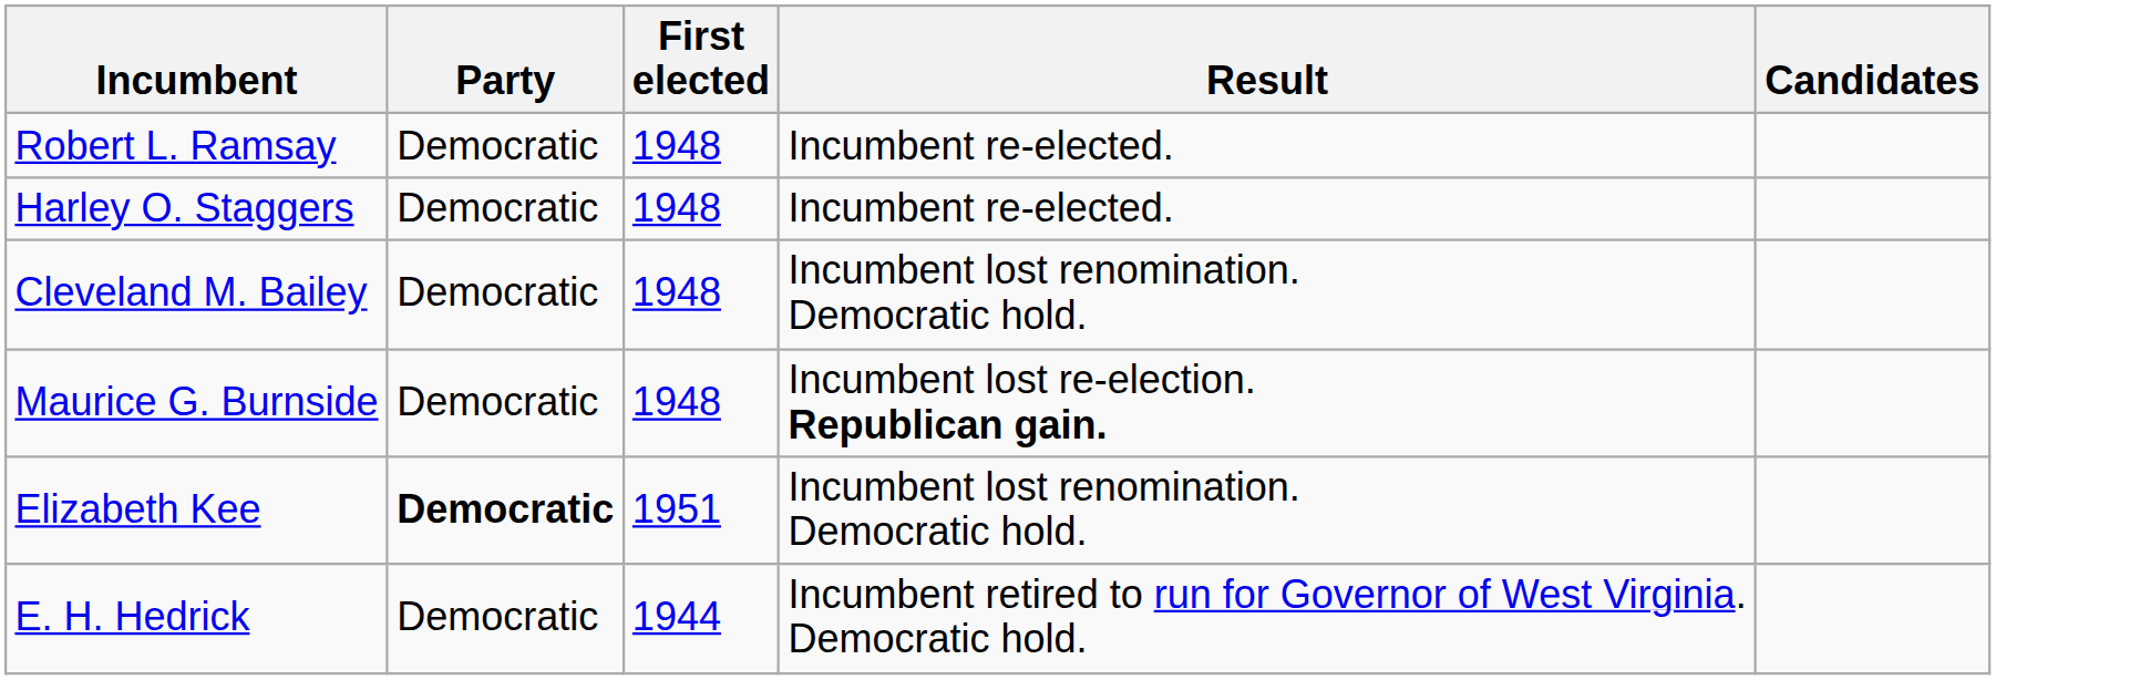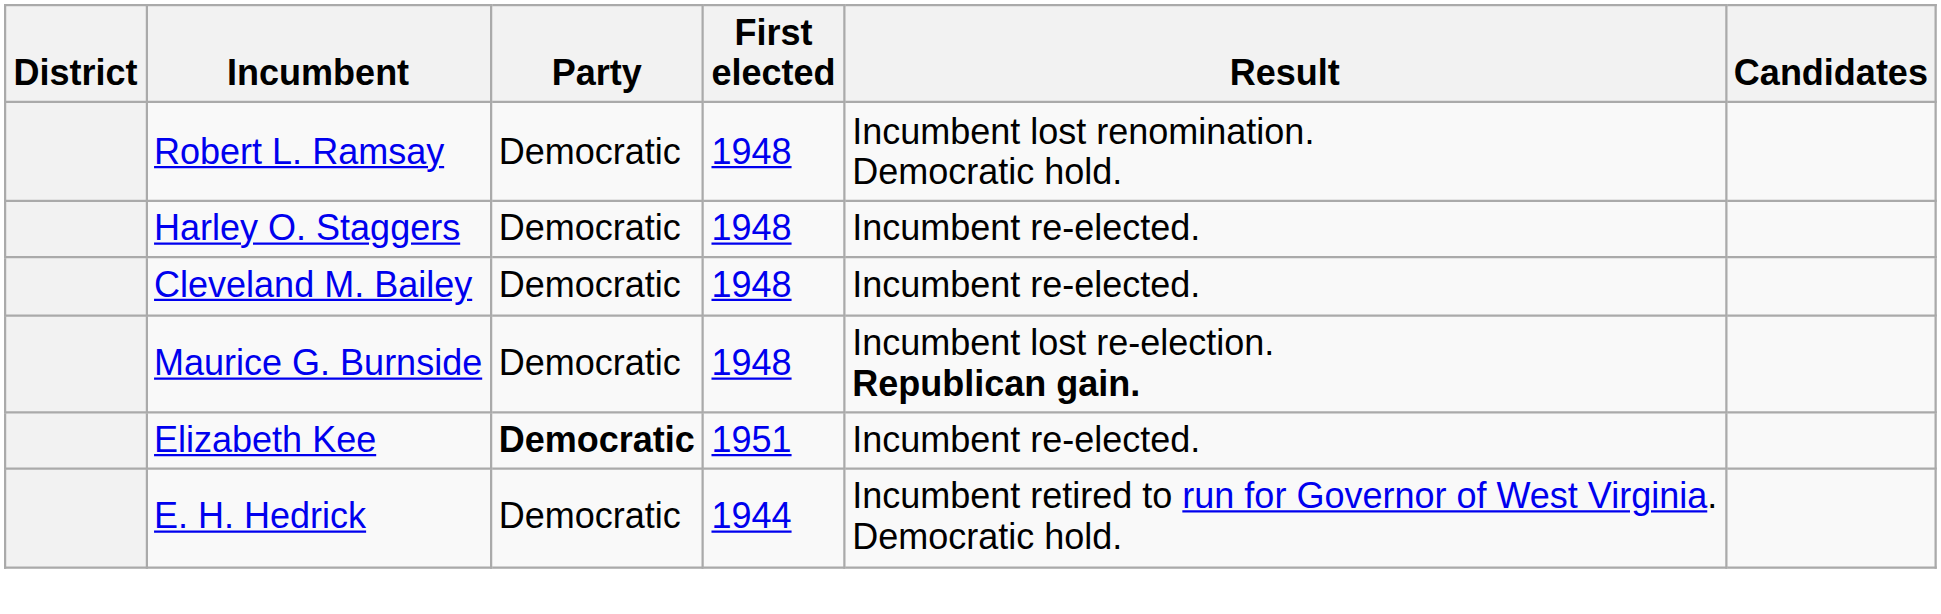+ column: District
Robert L. Ramsay | Result: Incumbent re-elected. -> Incumbent lost renomination. Democratic hold.
Cleveland M. Bailey | Result: Incumbent lost renomination. Democratic hold. -> Incumbent re-elected.
Elizabeth Kee | Result: Incumbent lost renomination. Democratic hold. -> Incumbent re-elected.
